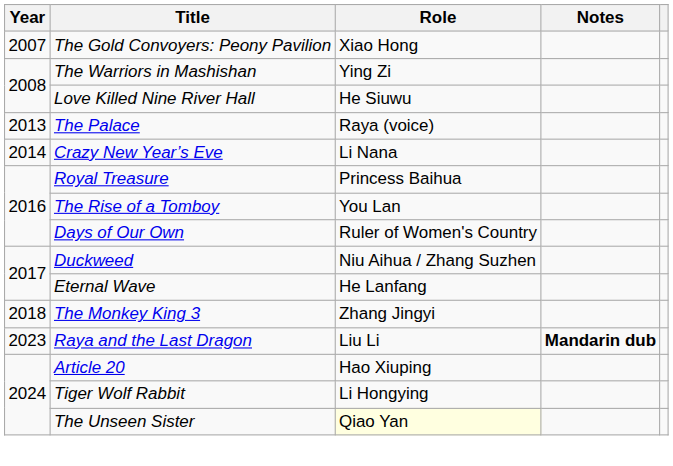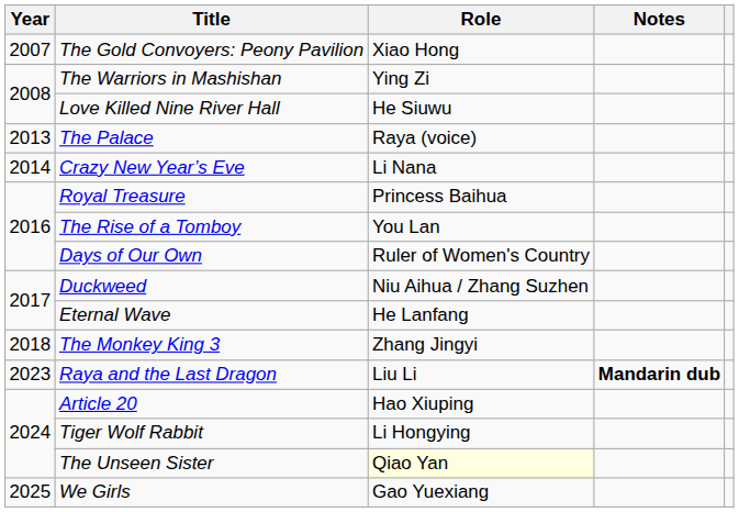+ row: 2025 | We Girls | Gao Yuexiang
